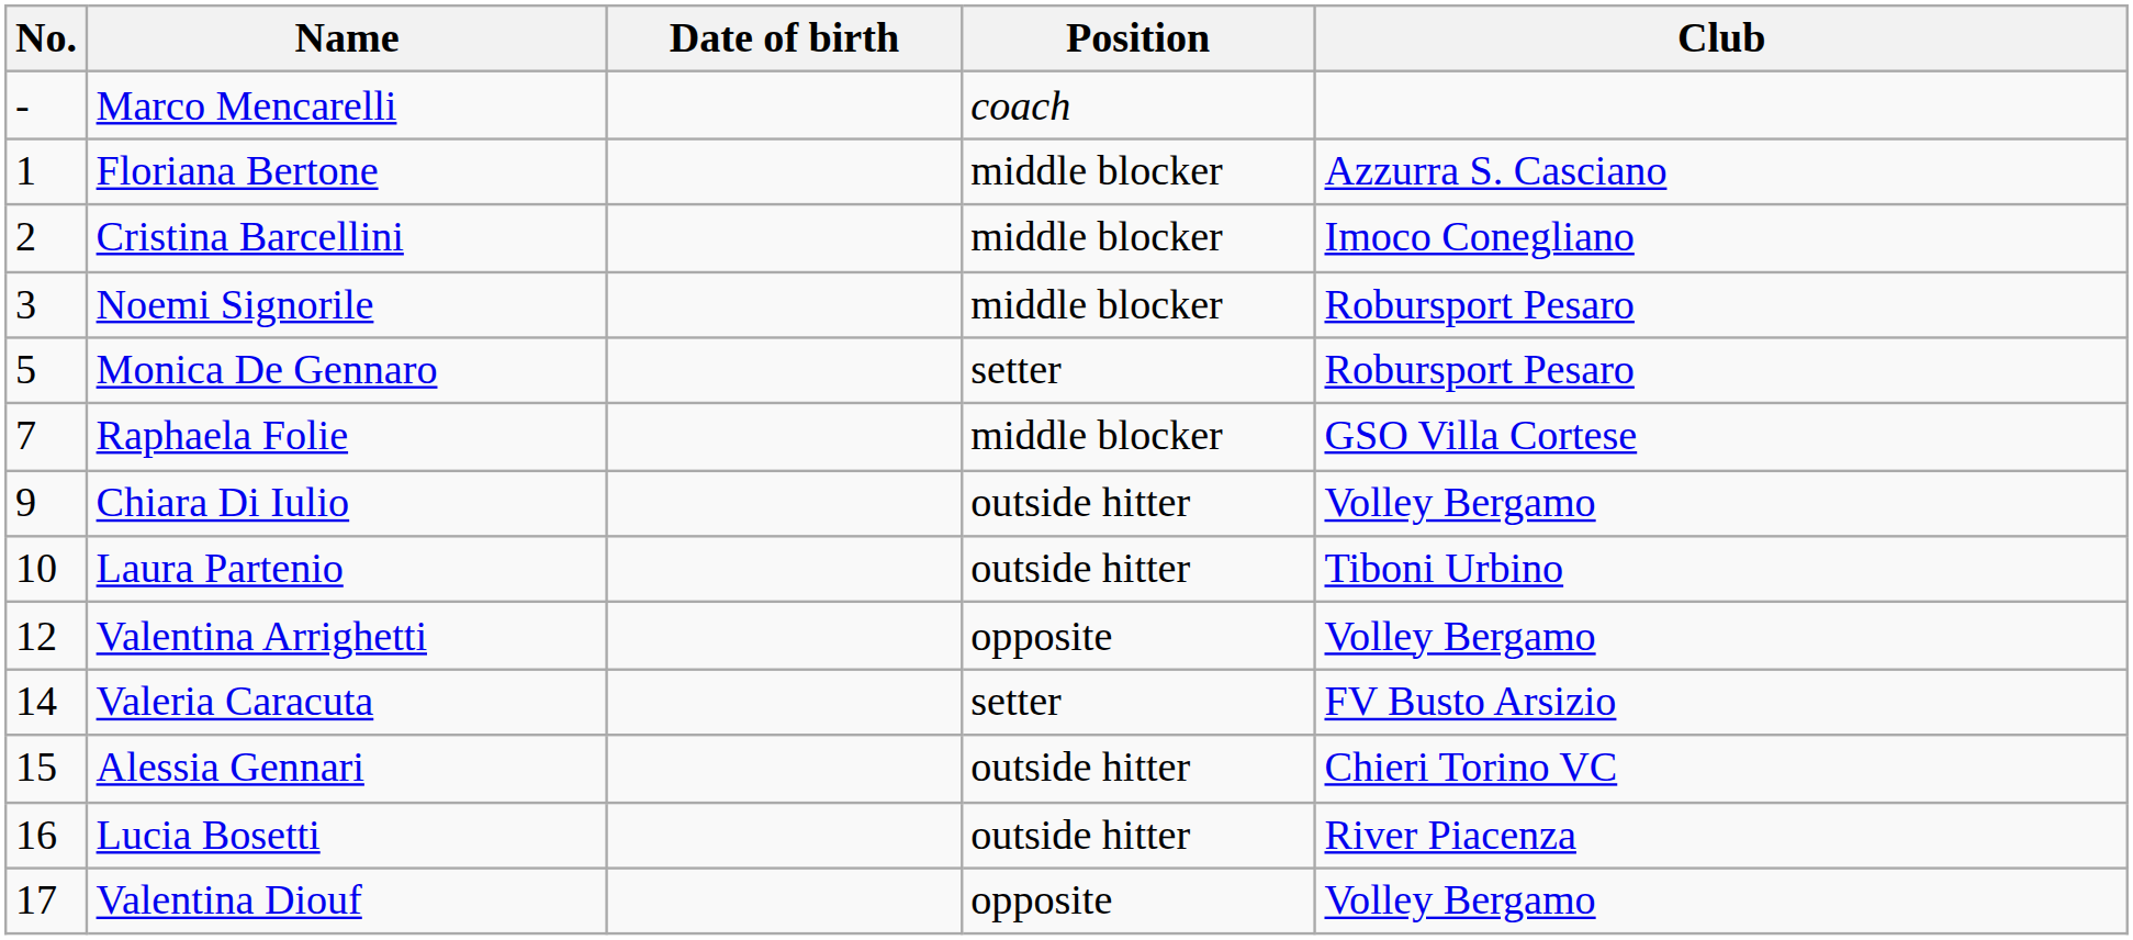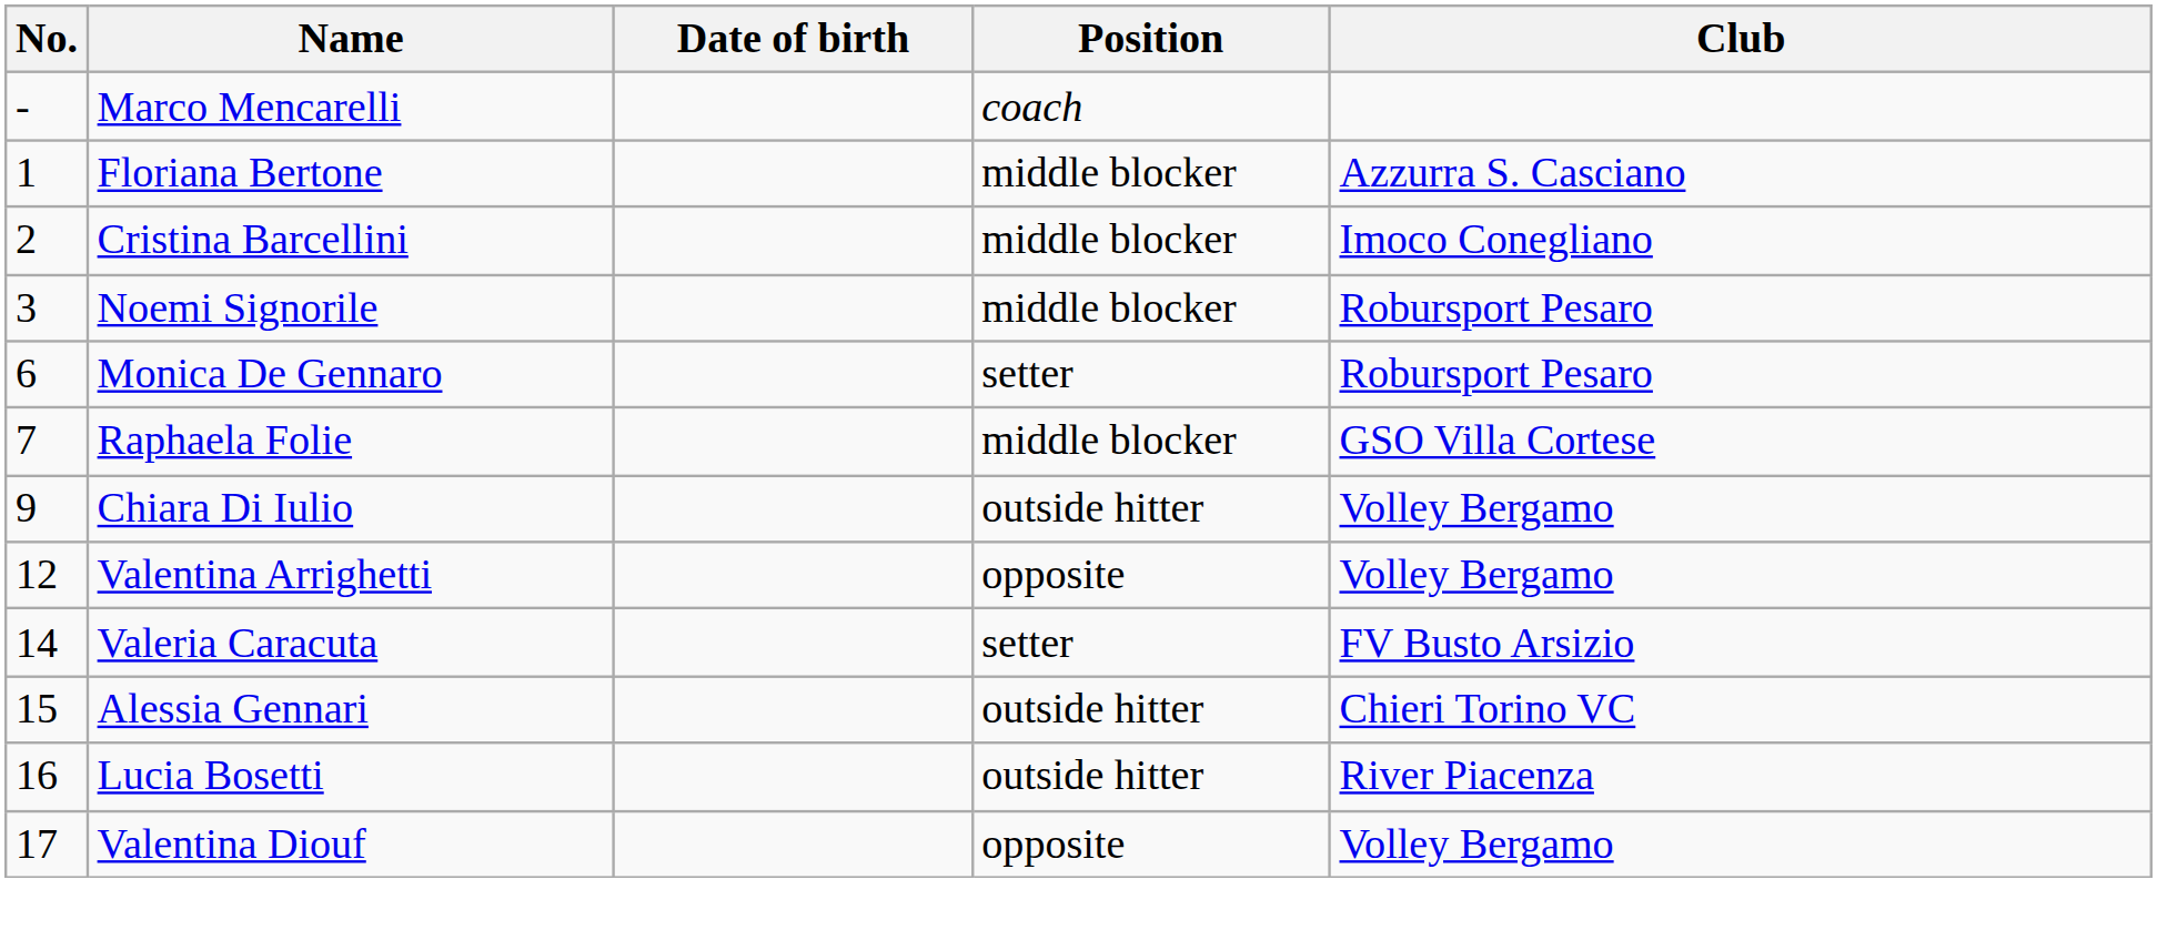Monica De Gennaro | No.: 5 -> 6
- row: 10 | Laura Partenio | outside hitter | Tiboni Urbino
